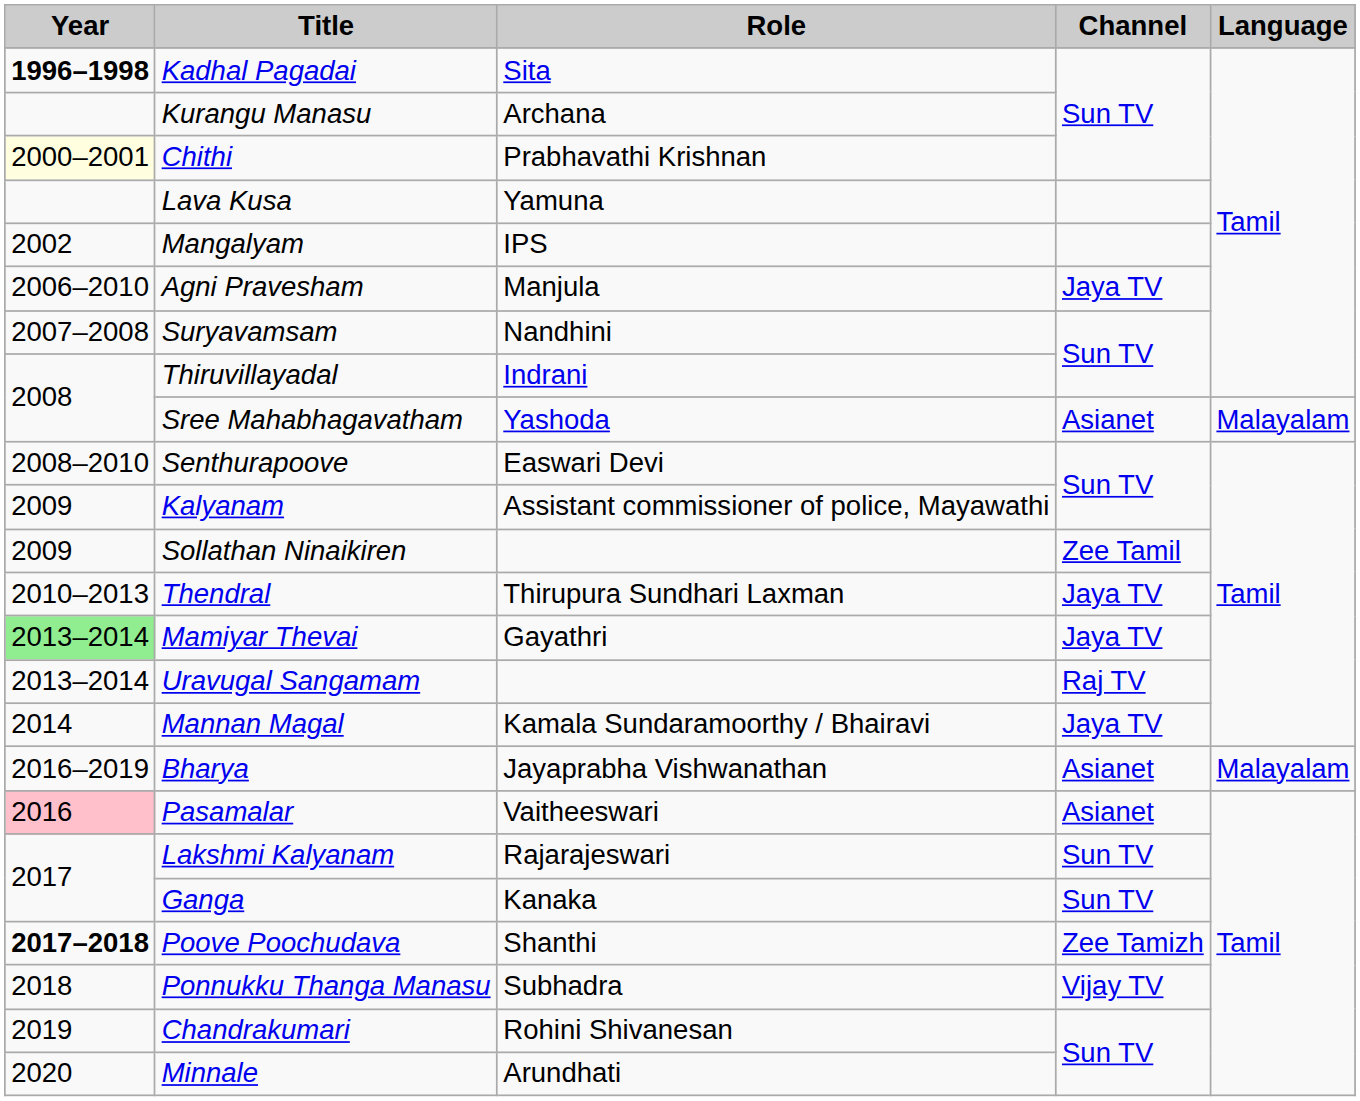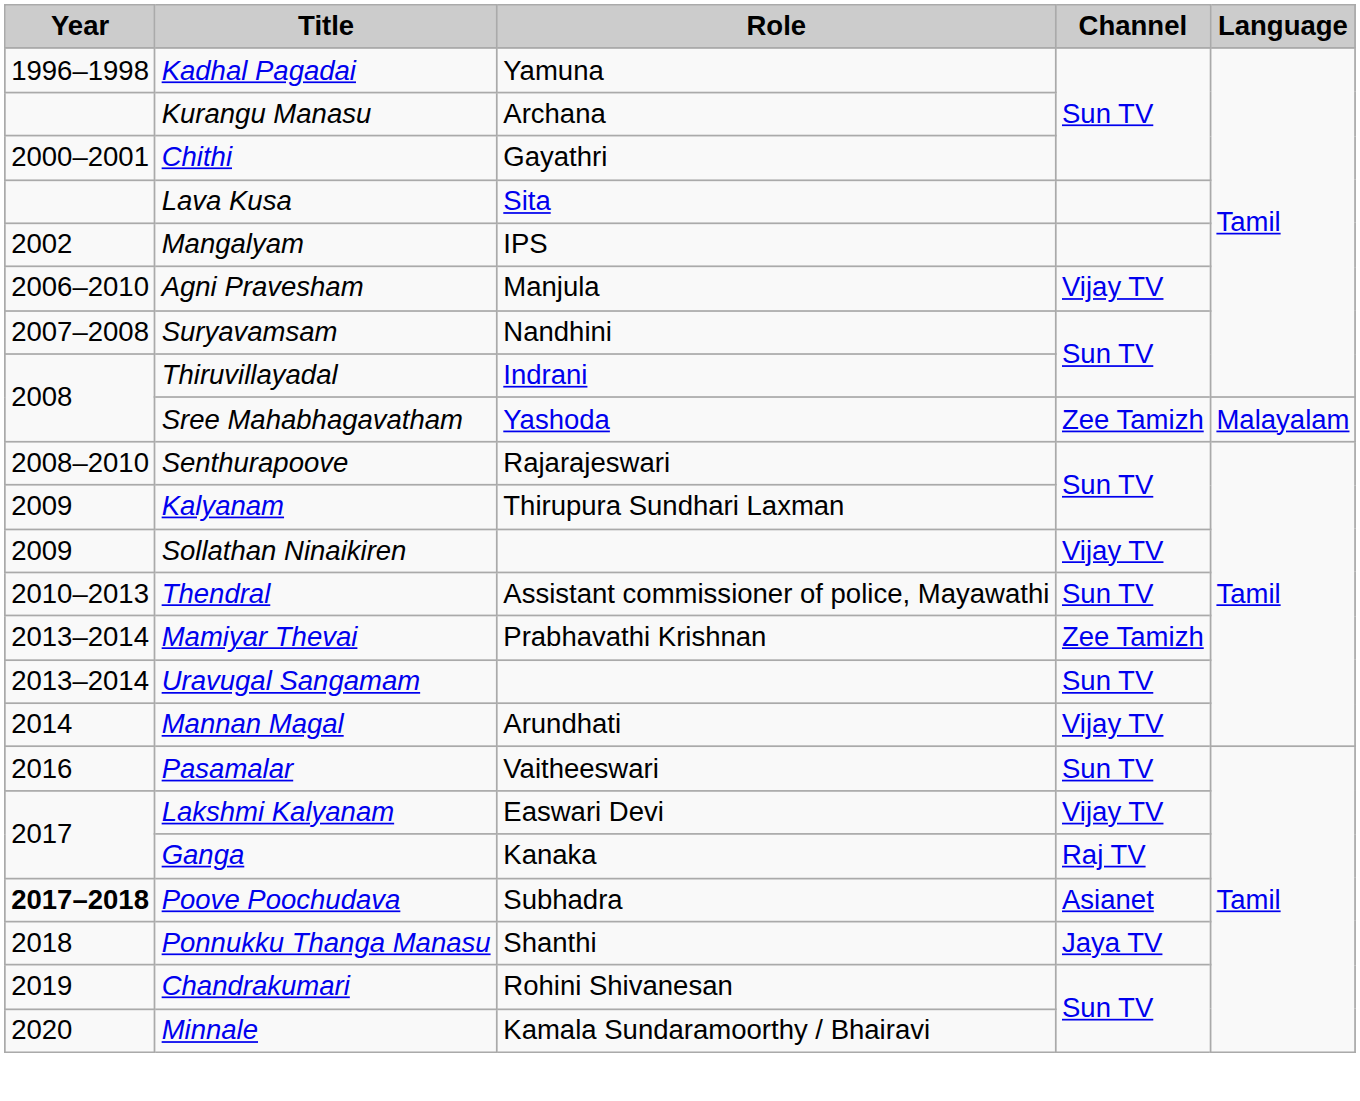Kadhal Pagadai | Year: bold -> normal
Kadhal Pagadai | Role: Sita -> Yamuna
Chithi | Year: lightyellow background -> no background
Chithi | Role: Prabhavathi Krishnan -> Gayathri
Lava Kusa | Role: Yamuna -> Sita
Agni Pravesham | Channel: Jaya TV -> Vijay TV
Sree Mahabhagavatham | Channel: Asianet -> Zee Tamizh
Senthurapoove | Role: Easwari Devi -> Rajarajeswari
Kalyanam | Role: Assistant commissioner of police, Mayawathi -> Thirupura Sundhari Laxman
Sollathan Ninaikiren | Channel: Zee Tamil -> Vijay TV
Thendral | Role: Thirupura Sundhari Laxman -> Assistant commissioner of police, Mayawathi
Thendral | Channel: Jaya TV -> Sun TV
Mamiyar Thevai | Year: lightgreen background -> no background
Mamiyar Thevai | Role: Gayathri -> Prabhavathi Krishnan
Mamiyar Thevai | Channel: Jaya TV -> Zee Tamizh
Uravugal Sangamam | Channel: Raj TV -> Sun TV
Mannan Magal | Role: Kamala Sundaramoorthy / Bhairavi -> Arundhati
Mannan Magal | Channel: Jaya TV -> Vijay TV
- row: 2016–2019 | Bharya | Jayaprabha Vishwanathan | Asianet | Malayalam
Pasamalar | Year: pink background -> no background
Pasamalar | Channel: Asianet -> Sun TV
Lakshmi Kalyanam | Role: Rajarajeswari -> Easwari Devi
Lakshmi Kalyanam | Channel: Sun TV -> Vijay TV
Ganga | Channel: Sun TV -> Raj TV
Poove Poochudava | Role: Shanthi -> Subhadra
Poove Poochudava | Channel: Zee Tamizh -> Asianet
Ponnukku Thanga Manasu | Role: Subhadra -> Shanthi
Ponnukku Thanga Manasu | Channel: Vijay TV -> Jaya TV
Minnale | Role: Arundhati -> Kamala Sundaramoorthy / Bhairavi
